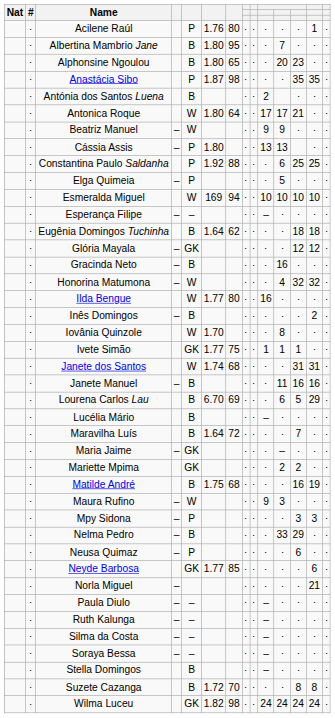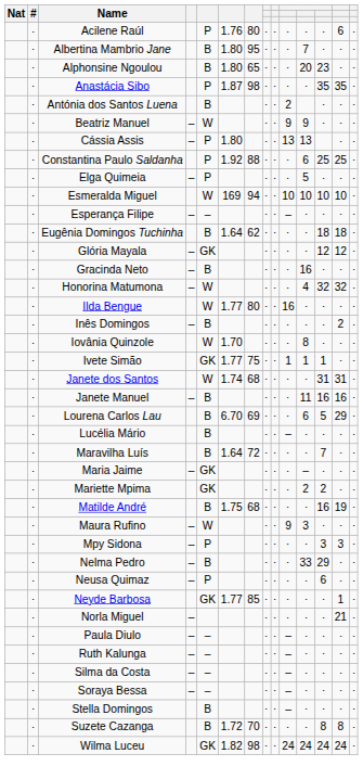Acilene Raúl | column 13: 1 -> 6
- row: ⋅ | Antonica Roque | W | 1.80 | 64 | ⋅ | ⋅ | 17 | 17 | 21 | ⋅ | ⋅
Neyde Barbosa | column 13: 6 -> 1
